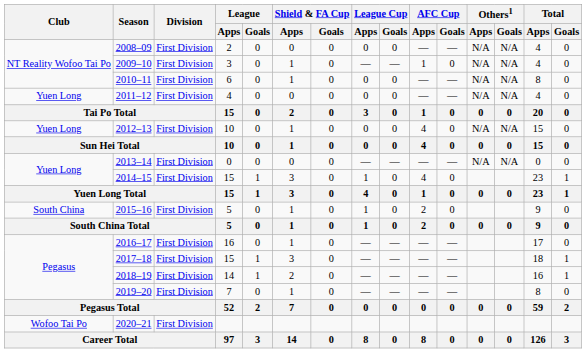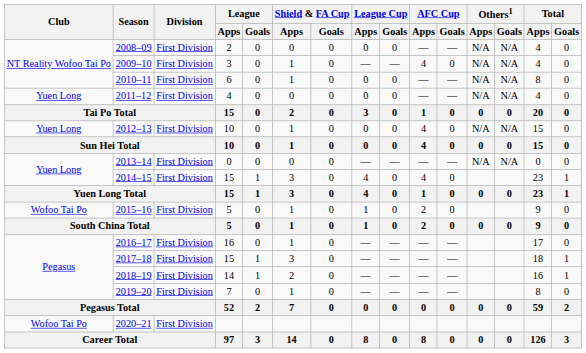2009–10 | AFC Cup / Apps: 1 -> 4
2014–15 | League Cup / Apps: 1 -> 4
2015–16 | Club: South China -> Wofoo Tai Po
